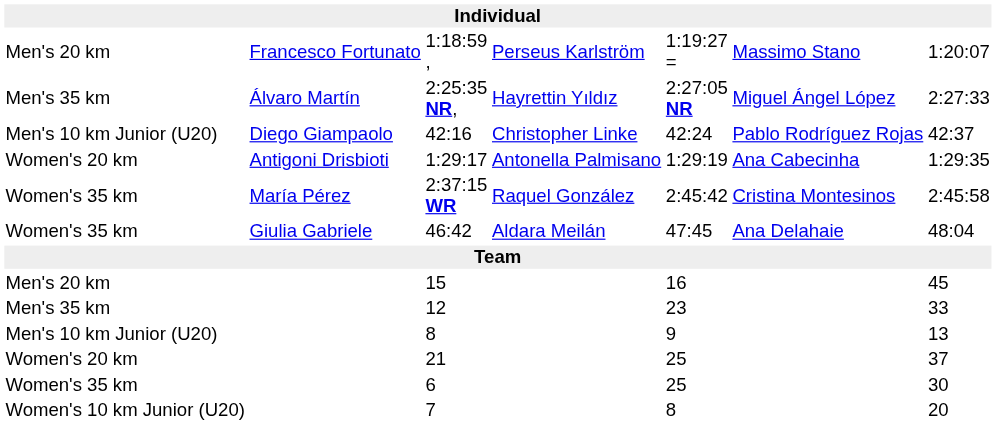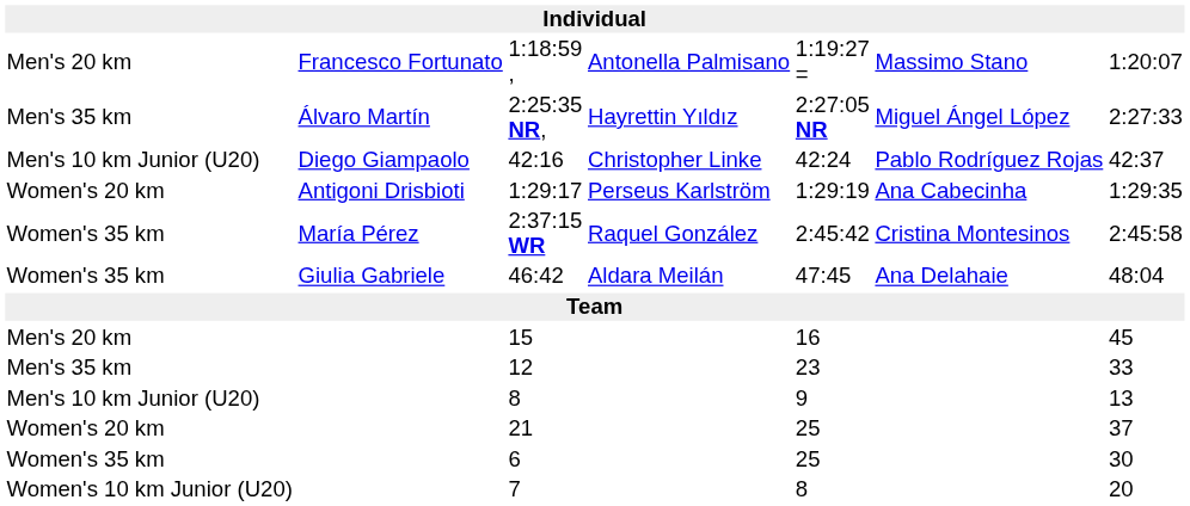1:18:59 , | column 4: Perseus Karlström -> Antonella Palmisano
1:29:17 | column 4: Antonella Palmisano -> Perseus Karlström
